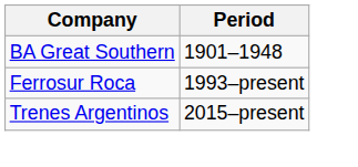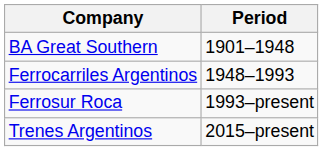+ row: Ferrocarriles Argentinos | 1948–1993
